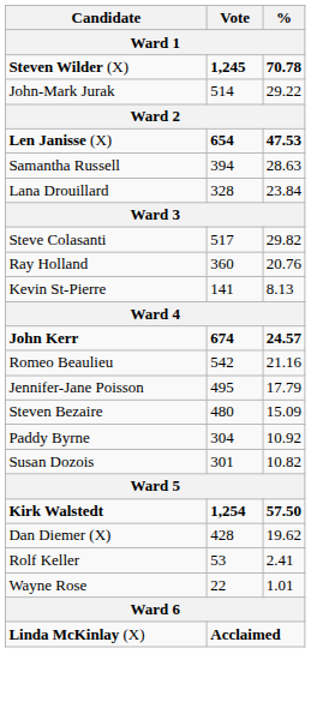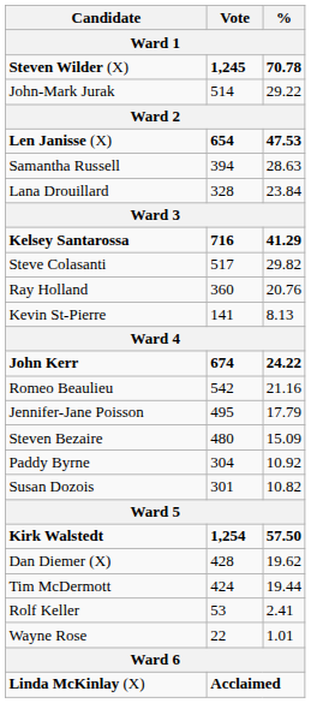+ row: Kelsey Santarossa | 716 | 41.29
John Kerr | %: 24.57 -> 24.22
+ row: Tim McDermott | 424 | 19.44
